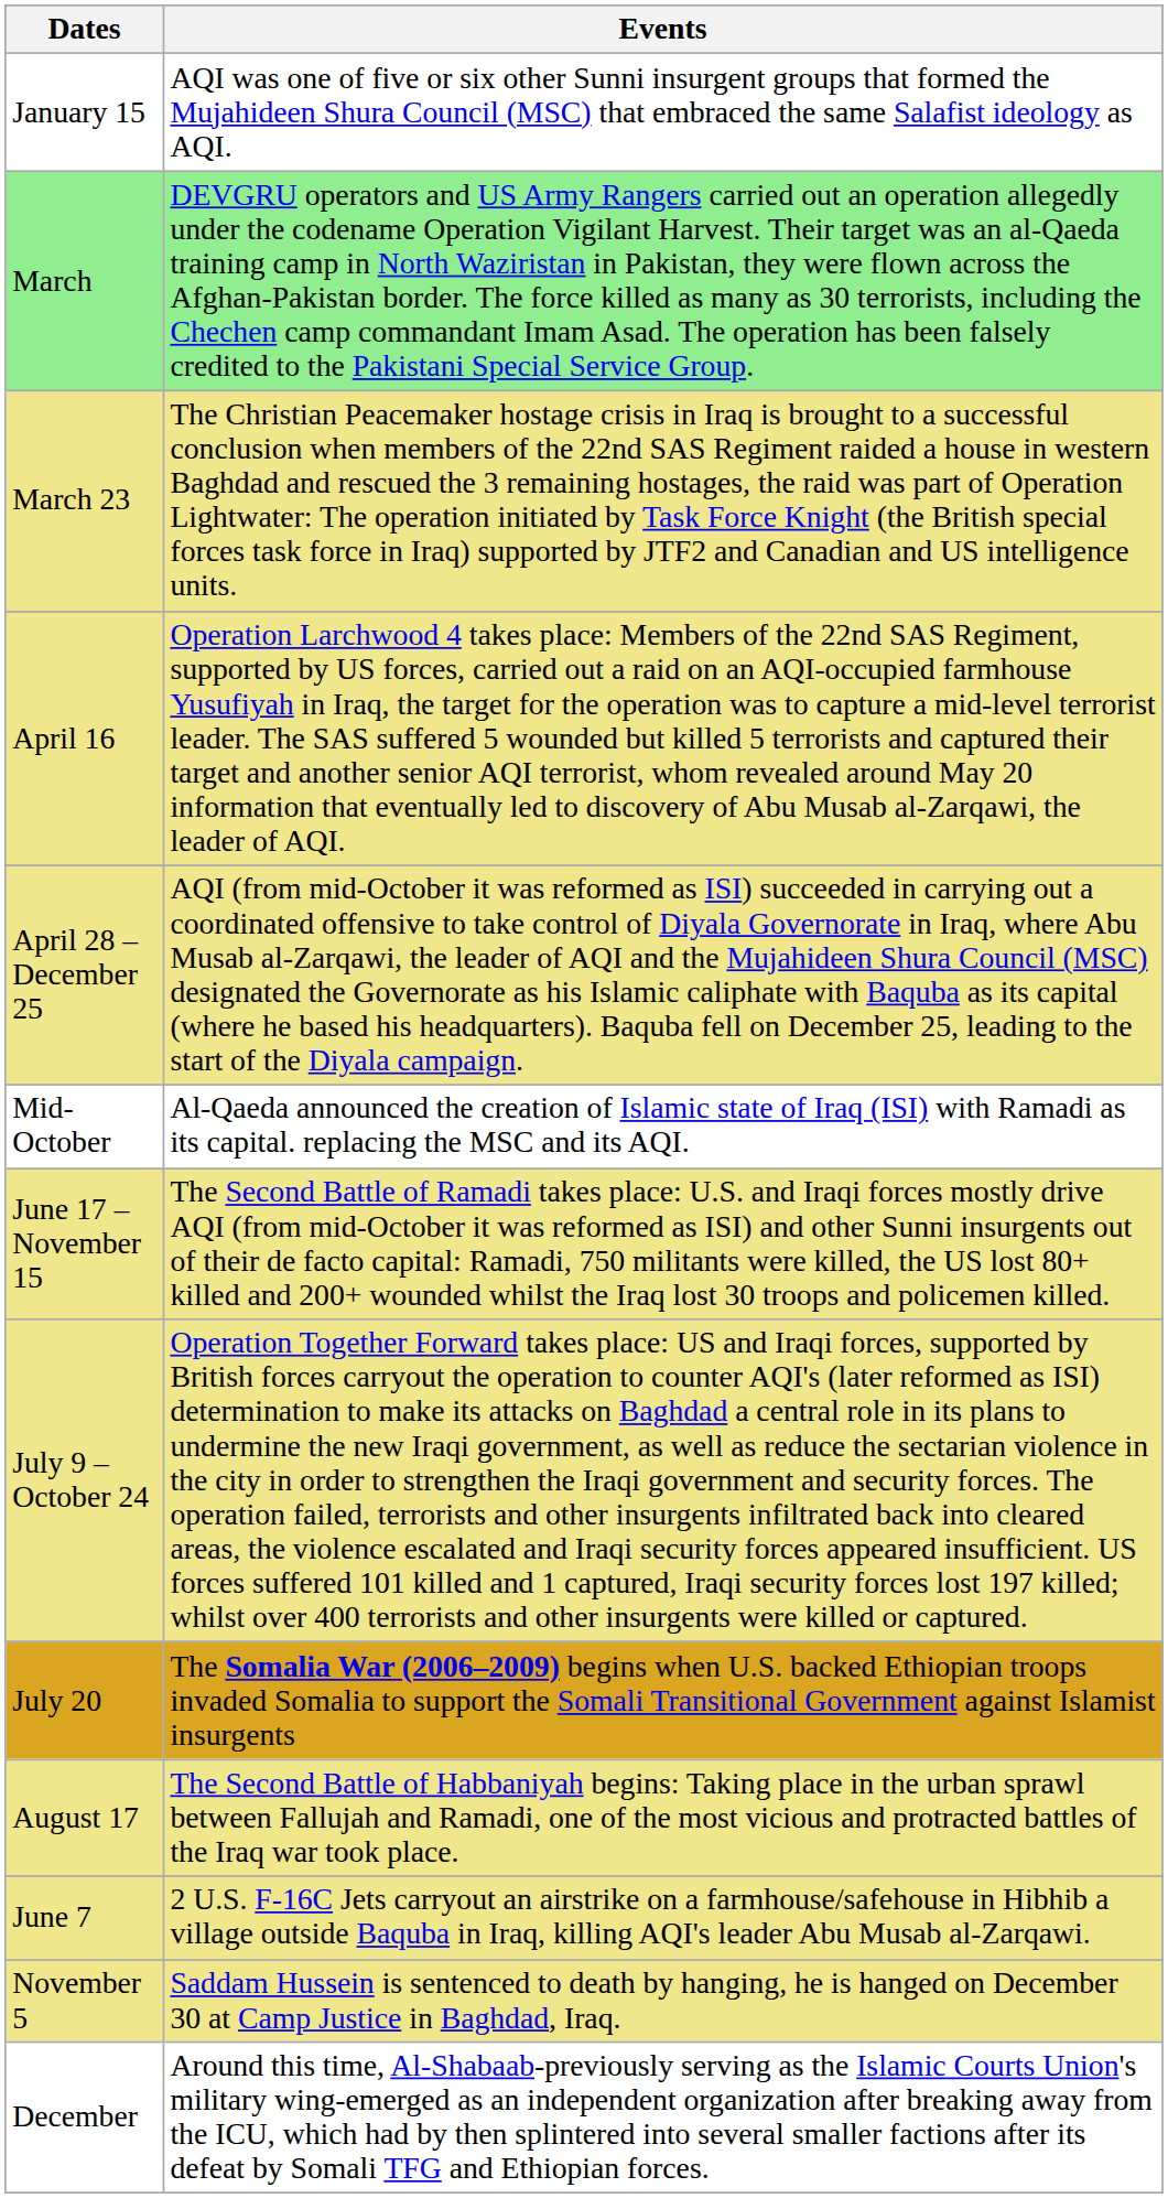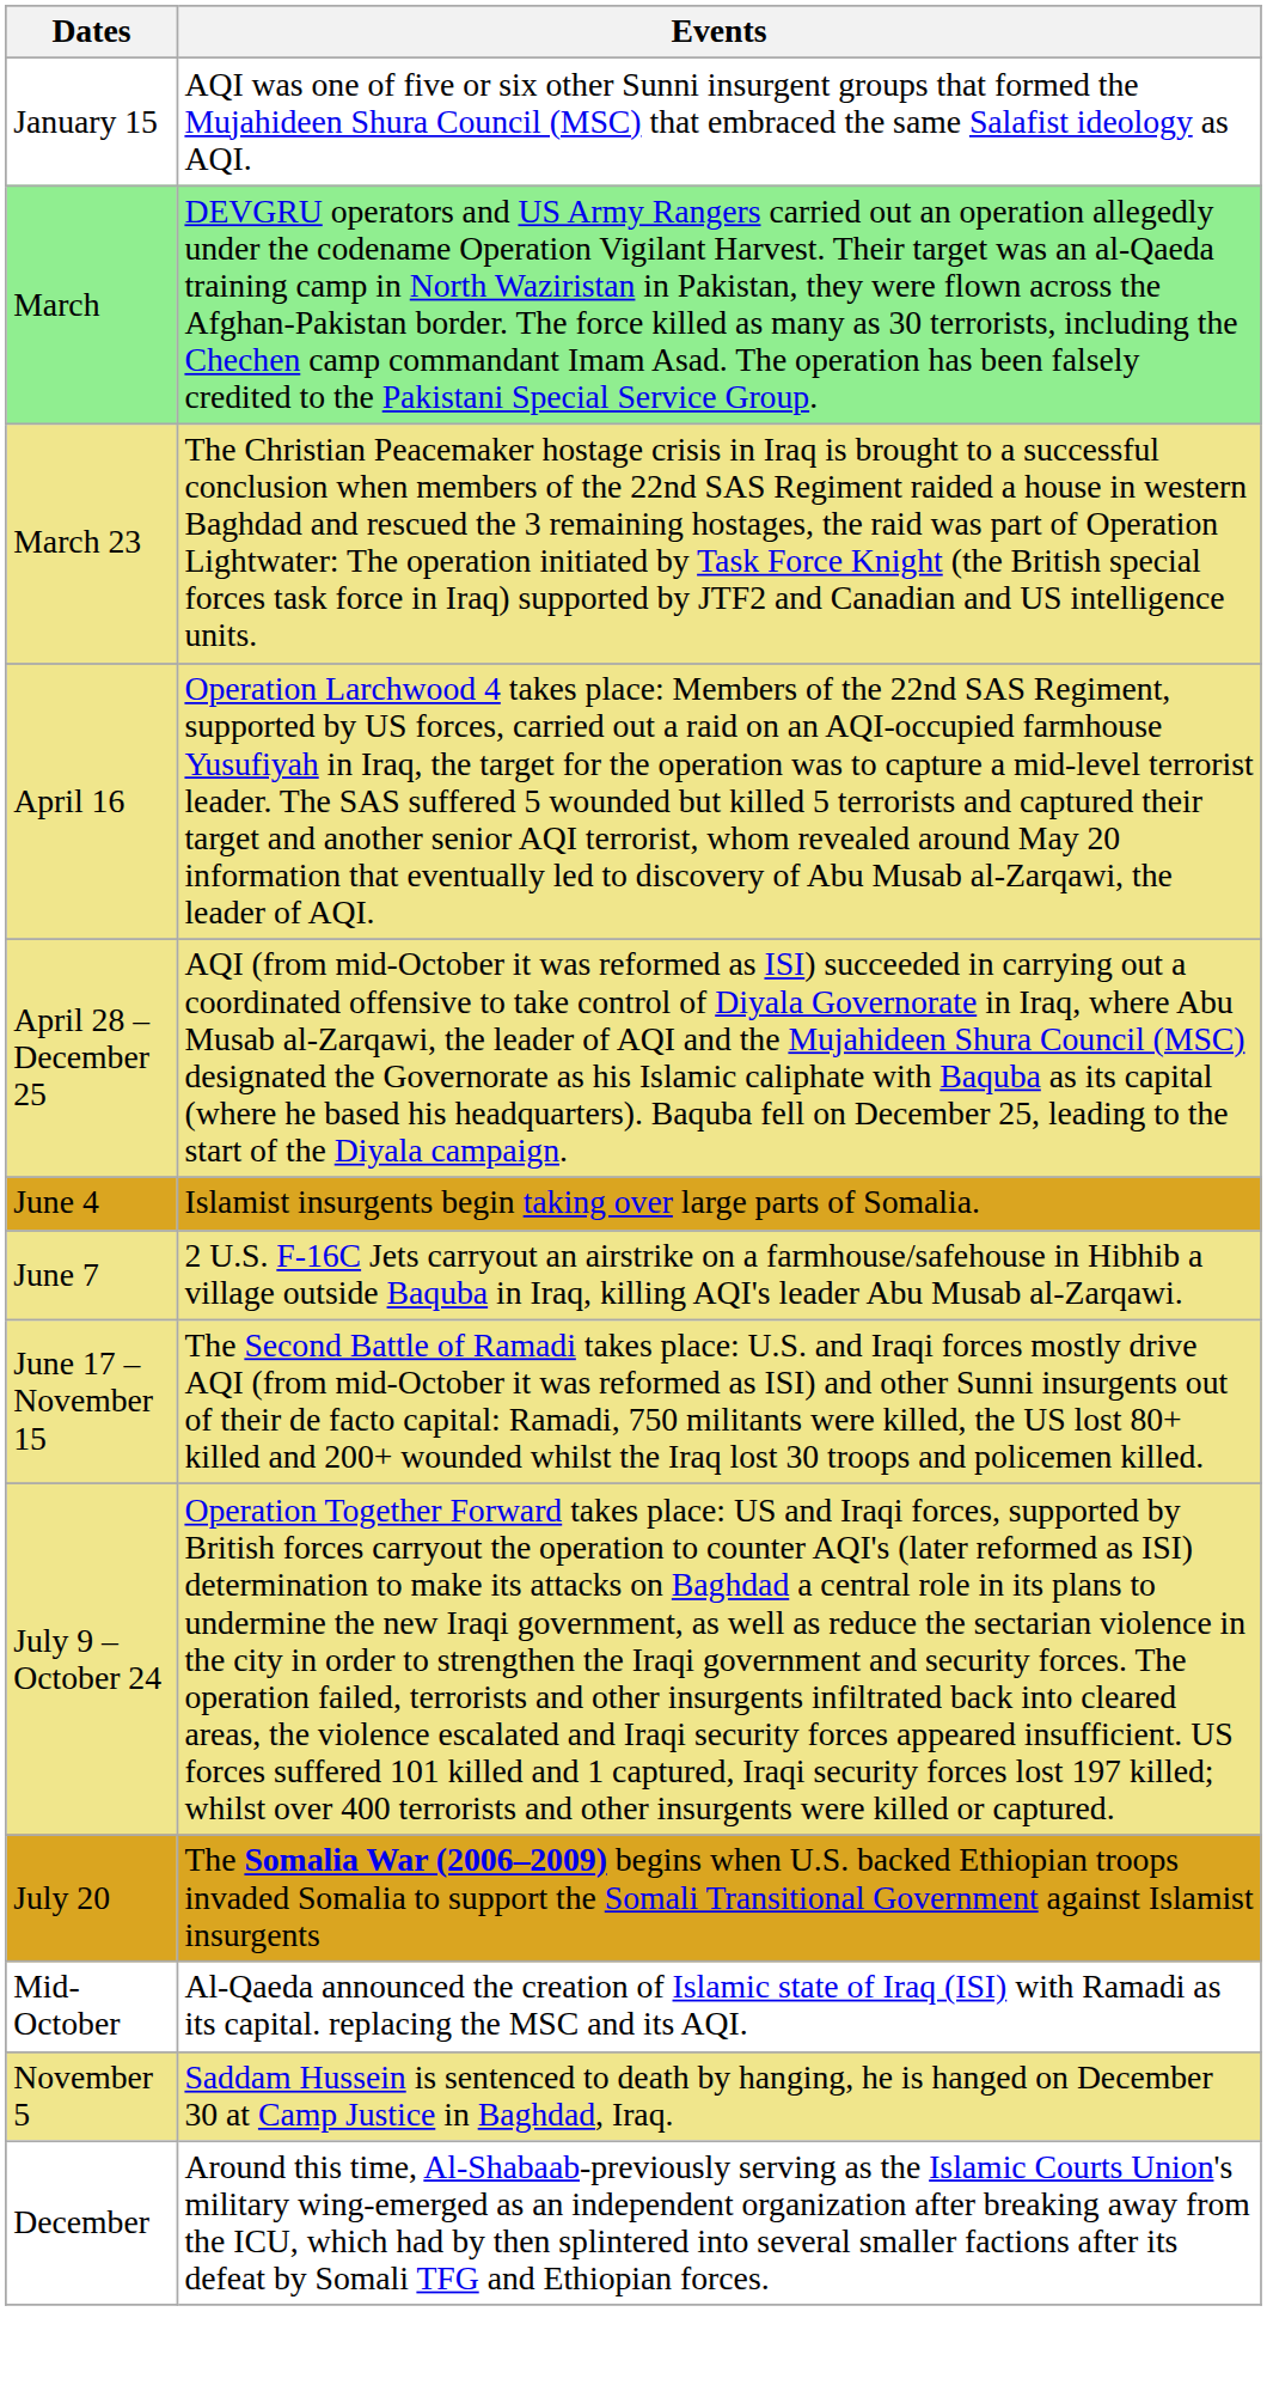+ row: June 4 | Islamist insurgents begin taking over large parts of Somalia.
rows swapped: June 7 <-> Mid-October
- row: August 17 | The Second Battle of Habbaniyah begins: Taking place in the urban sprawl between Fallujah and Ramadi, one of the most vicious and protracted battles of the Iraq war took place.
